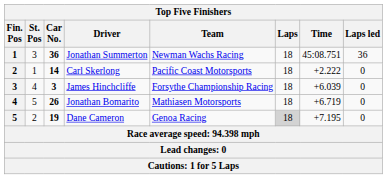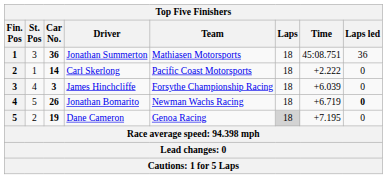Jonathan Summerton | Team: Newman Wachs Racing -> Mathiasen Motorsports
Jonathan Bomarito | Team: Mathiasen Motorsports -> Newman Wachs Racing
Jonathan Bomarito | Laps led: normal -> bold
